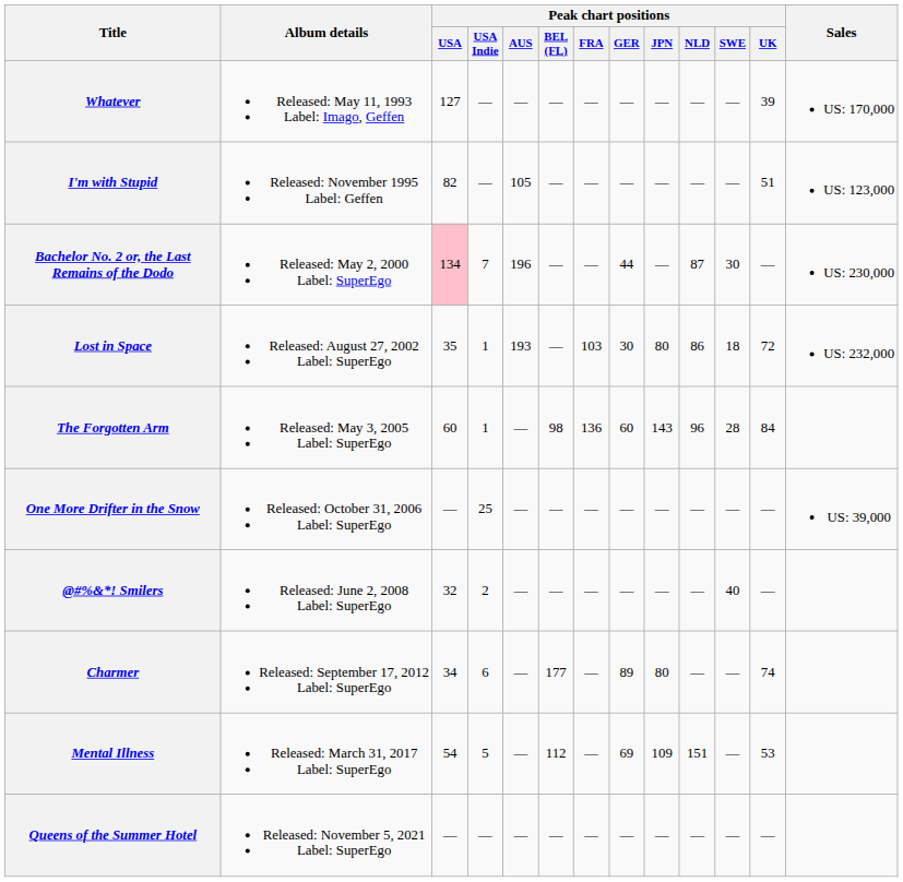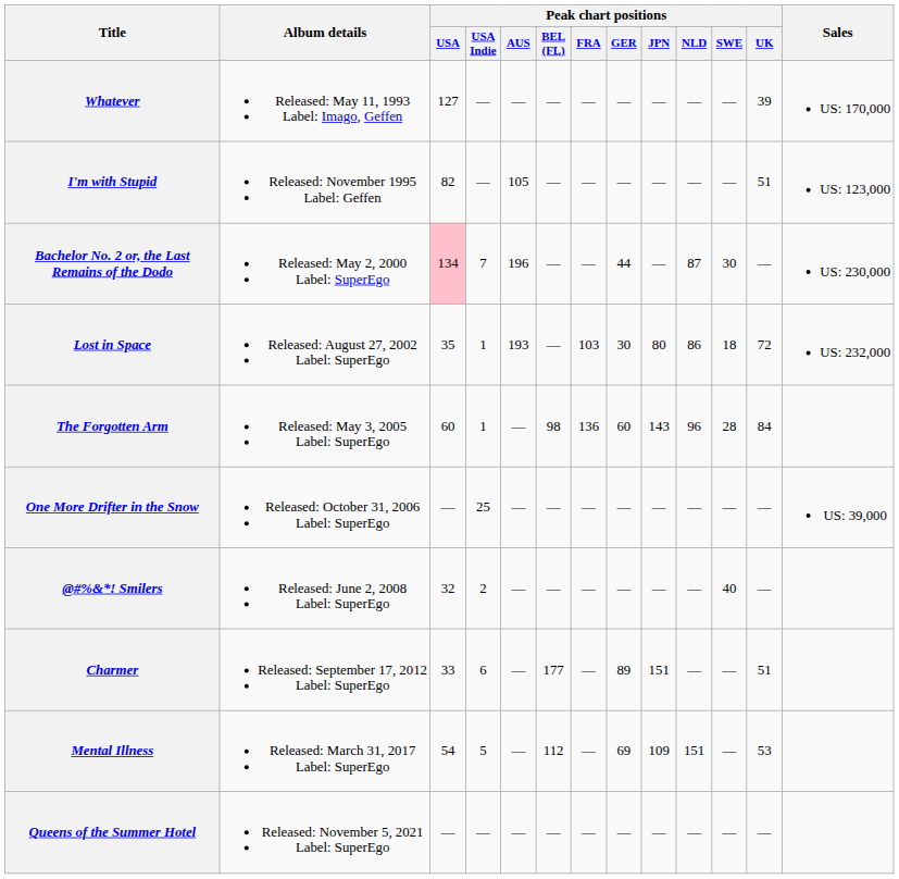Charmer | Peak chart positions / USA: 34 -> 33
Charmer | Peak chart positions / JPN: 80 -> 151
Charmer | Peak chart positions / UK: 74 -> 51
